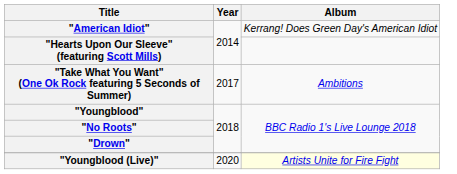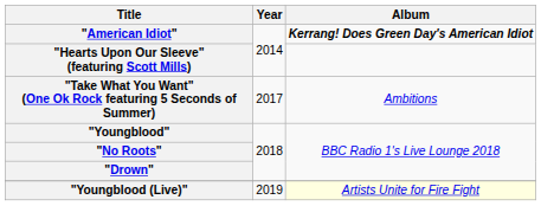"American Idiot" | Album: normal -> bold
"Youngblood (Live)" | Year: 2020 -> 2019
